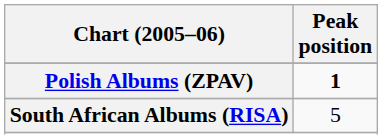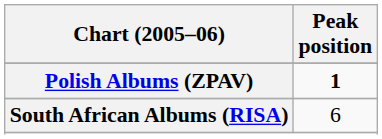South African Albums (RISA) | Peak position: 5 -> 6
